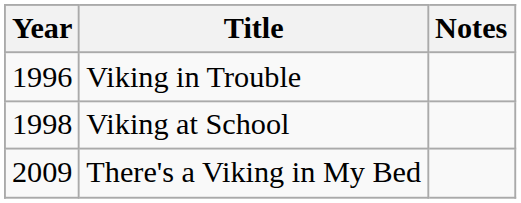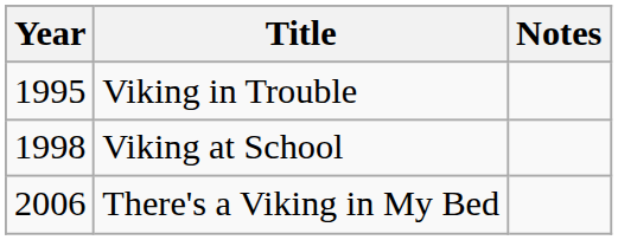Viking in Trouble | Year: 1996 -> 1995
There's a Viking in My Bed | Year: 2009 -> 2006
